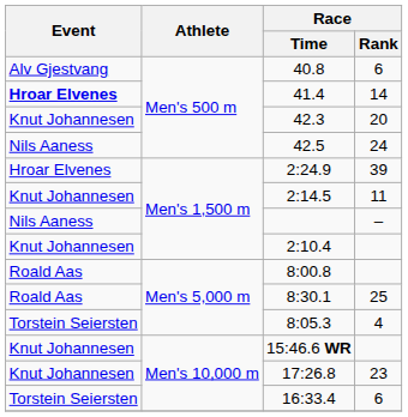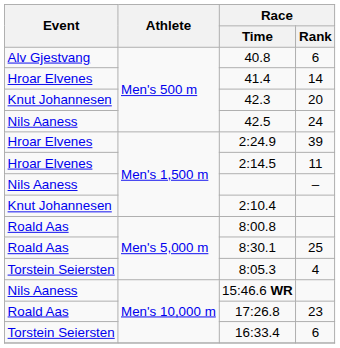41.4 | Event: bold -> normal
2:14.5 | Event: Knut Johannesen -> Hroar Elvenes
15:46.6 WR | Event: Knut Johannesen -> Nils Aaness
17:26.8 | Event: Knut Johannesen -> Roald Aas
